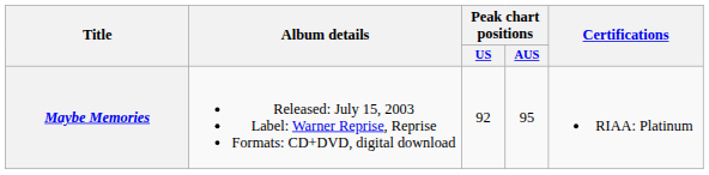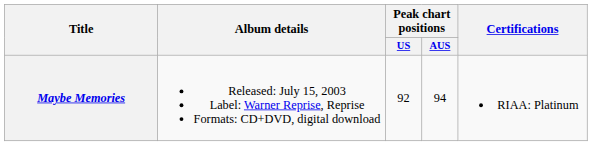Maybe Memories | Peak chart positions / AUS: 95 -> 94
